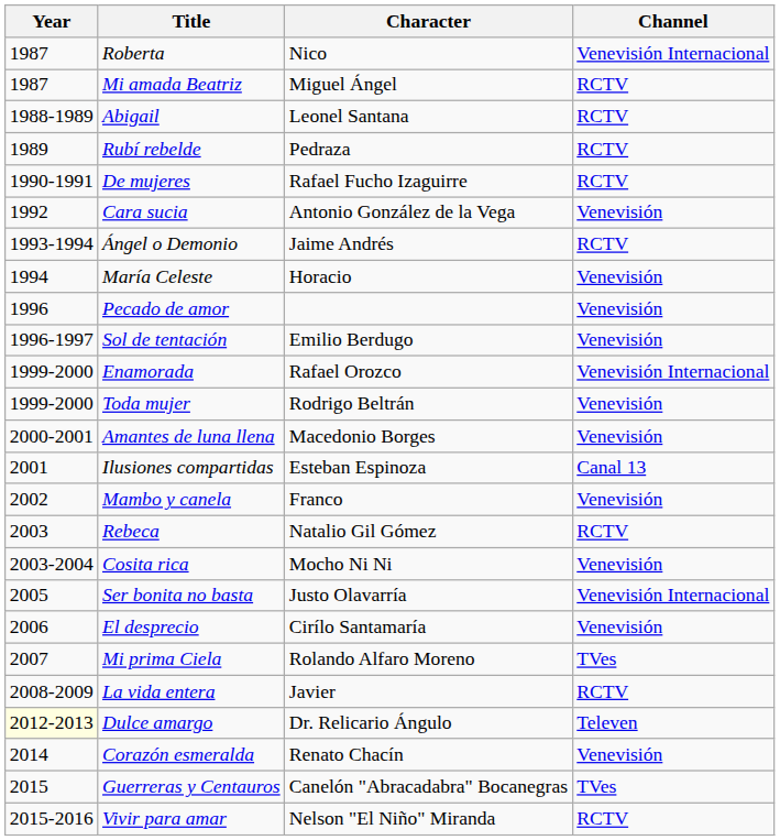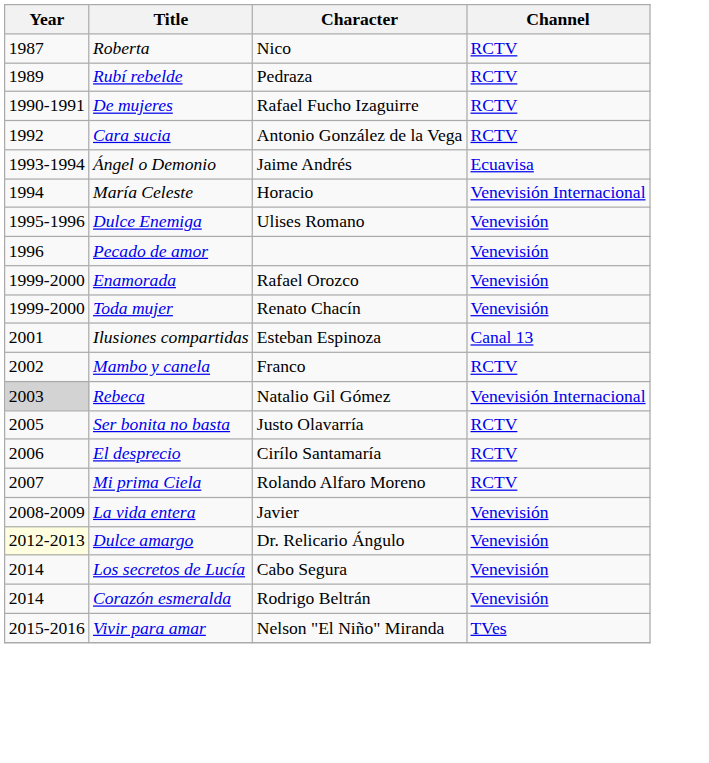Roberta | Channel: Venevisión Internacional -> RCTV
- row: 1987 | Mi amada Beatriz | Miguel Ángel | RCTV
- row: 1988-1989 | Abigail | Leonel Santana | RCTV
Cara sucia | Channel: Venevisión -> RCTV
Ángel o Demonio | Channel: RCTV -> Ecuavisa
María Celeste | Channel: Venevisión -> Venevisión Internacional
+ row: 1995-1996 | Dulce Enemiga | Ulises Romano | Venevisión
- row: 1996-1997 | Sol de tentación | Emilio Berdugo | Venevisión
Enamorada | Channel: Venevisión Internacional -> Venevisión
Toda mujer | Character: Rodrigo Beltrán -> Renato Chacín
- row: 2000-2001 | Amantes de luna llena | Macedonio Borges | Venevisión
Mambo y canela | Channel: Venevisión -> RCTV
Rebeca | Year: no background -> lightgrey background
Rebeca | Channel: RCTV -> Venevisión Internacional
- row: 2003-2004 | Cosita rica | Mocho Ni Ni | Venevisión
Ser bonita no basta | Channel: Venevisión Internacional -> RCTV
El desprecio | Channel: Venevisión -> RCTV
Mi prima Ciela | Channel: TVes -> RCTV
La vida entera | Channel: RCTV -> Venevisión
Dulce amargo | Channel: Televen -> Venevisión
+ row: 2014 | Los secretos de Lucía | Cabo Segura | Venevisión
Corazón esmeralda | Character: Renato Chacín -> Rodrigo Beltrán
- row: 2015 | Guerreras y Centauros | Canelón "Abracadabra" Bocanegras | TVes
Vivir para amar | Channel: RCTV -> TVes
